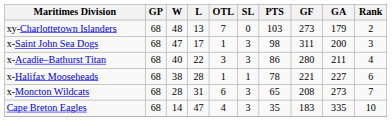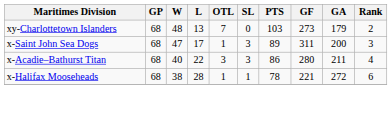x-Saint John Sea Dogs | PTS: 98 -> 89
x-Halifax Mooseheads | GA: 227 -> 272
- row: x-Moncton Wildcats | 68 | 28 | 31 | 6 | 3 | 65 | 208 | 273 | 7
- row: Cape Breton Eagles | 68 | 14 | 47 | 4 | 3 | 35 | 183 | 335 | 10
